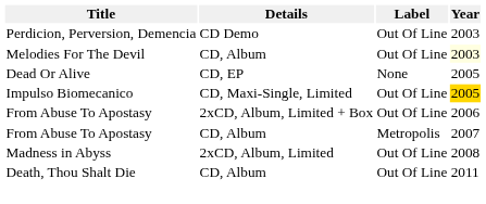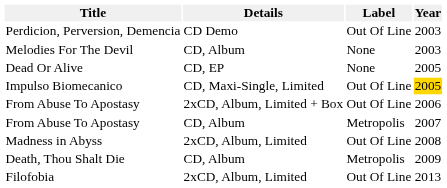Melodies For The Devil | Label: Out Of Line -> None
Melodies For The Devil | Year: lightyellow background -> no background
Death, Thou Shalt Die | Label: Out Of Line -> Metropolis
Death, Thou Shalt Die | Year: 2011 -> 2009
+ row: Filofobia | 2xCD, Album, Limited | Out Of Line | 2013
